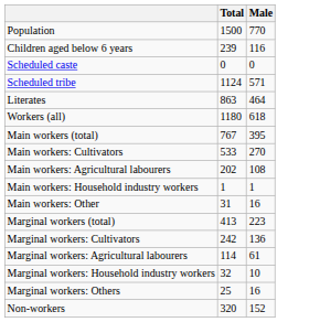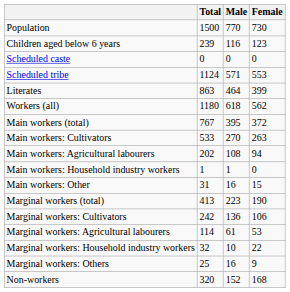+ column: Female | 730 | 123 | 0 | 553 | 399 | 562 | 372 | 263 | 94 | 0 | 15 | 190 | 106 | 53 | 22 | 9 | 168
